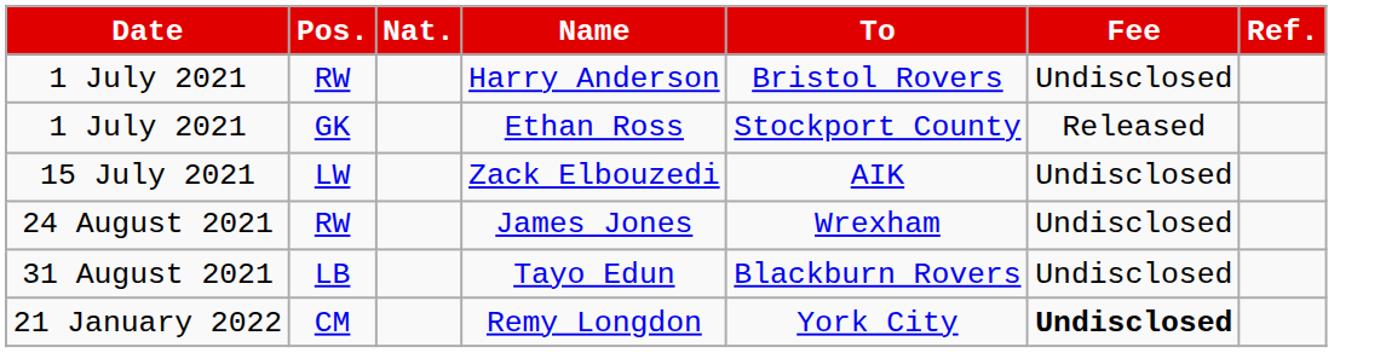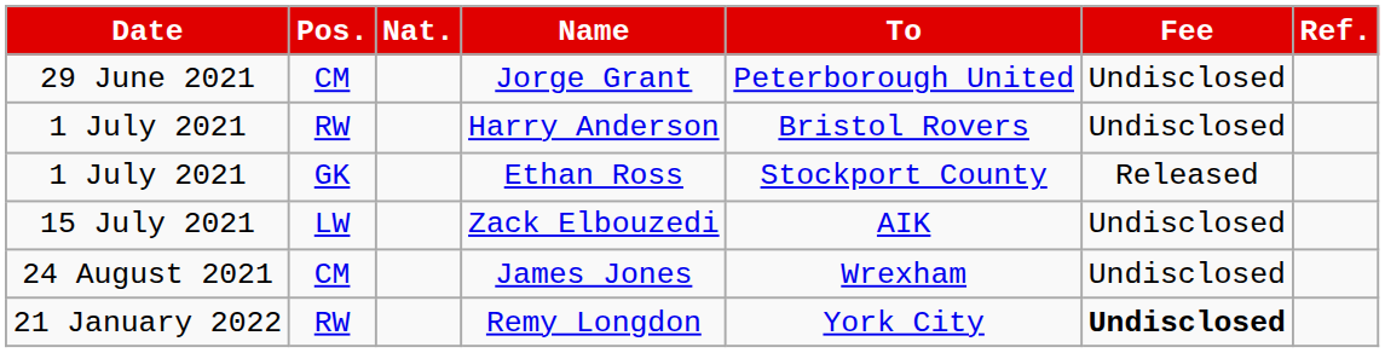+ row: 29 June 2021 | CM | Jorge Grant | Peterborough United | Undisclosed
James Jones | Pos.: RW -> CM
- row: 31 August 2021 | LB | Tayo Edun | Blackburn Rovers | Undisclosed
Remy Longdon | Pos.: CM -> RW
